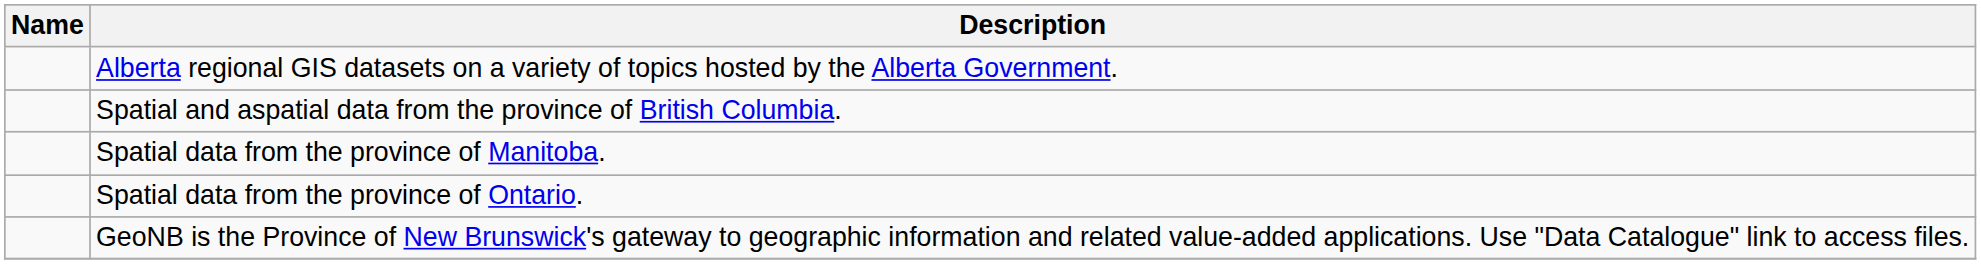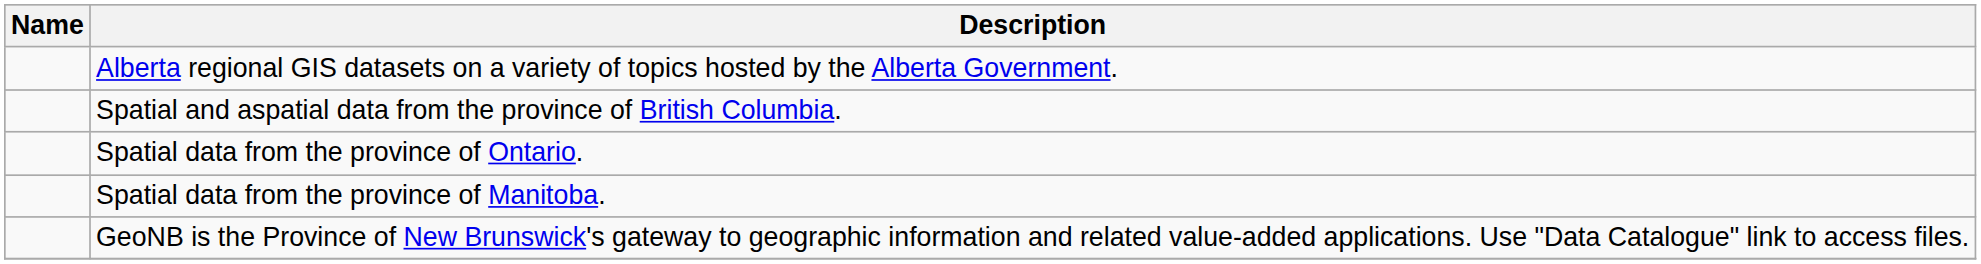rows swapped: Spatial data from the province of Ontario. <-> Spatial data from the province of Manitoba.
